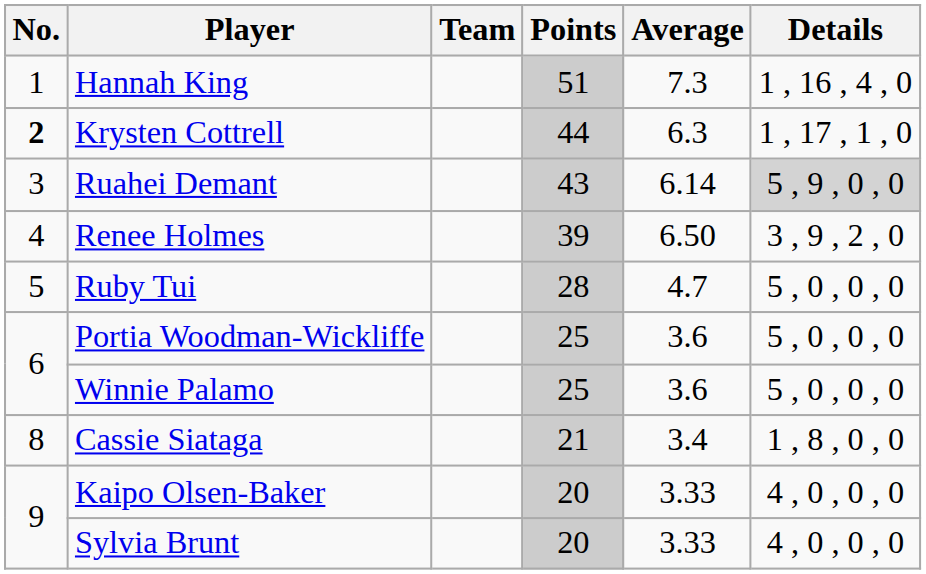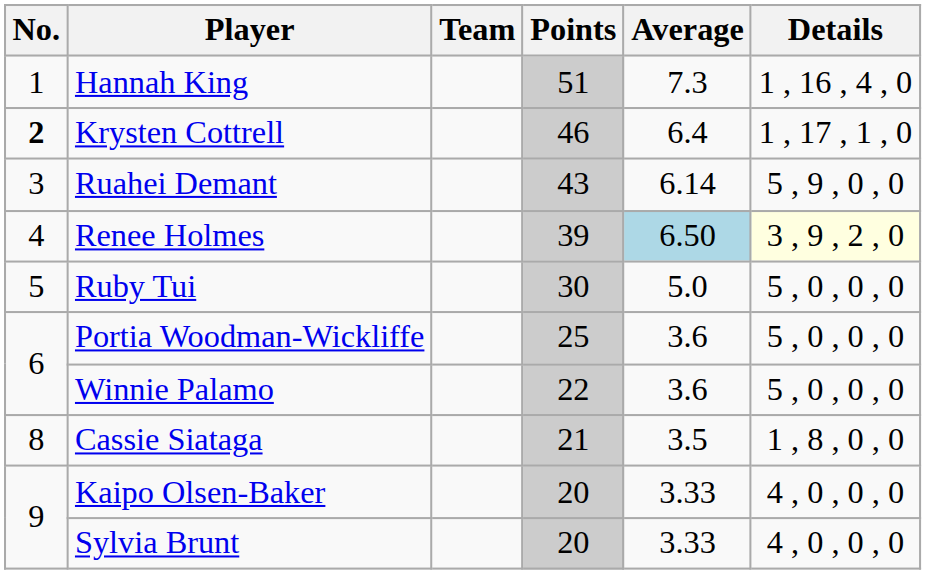Krysten Cottrell | Points: 44 -> 46
Krysten Cottrell | Average: 6.3 -> 6.4
Ruahei Demant | Details: lightgrey background -> no background
Renee Holmes | Average: no background -> lightblue background
Renee Holmes | Details: no background -> lightyellow background
Ruby Tui | Points: 28 -> 30
Ruby Tui | Average: 4.7 -> 5.0
Winnie Palamo | Points: 25 -> 22
Cassie Siataga | Average: 3.4 -> 3.5
